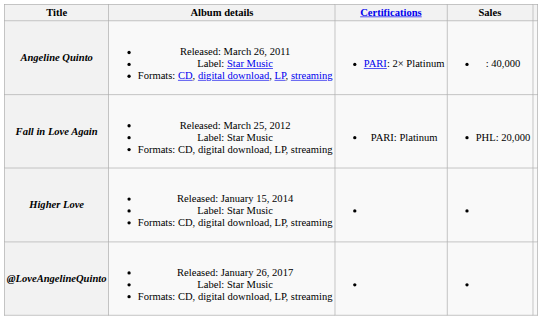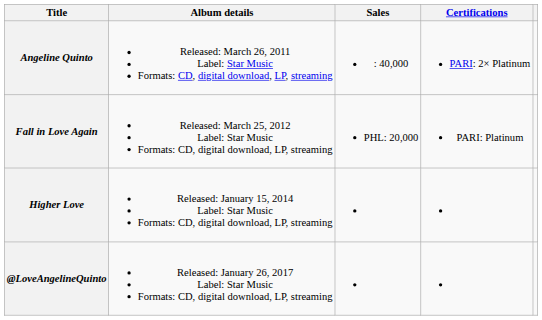columns swapped: Sales <-> Certifications
